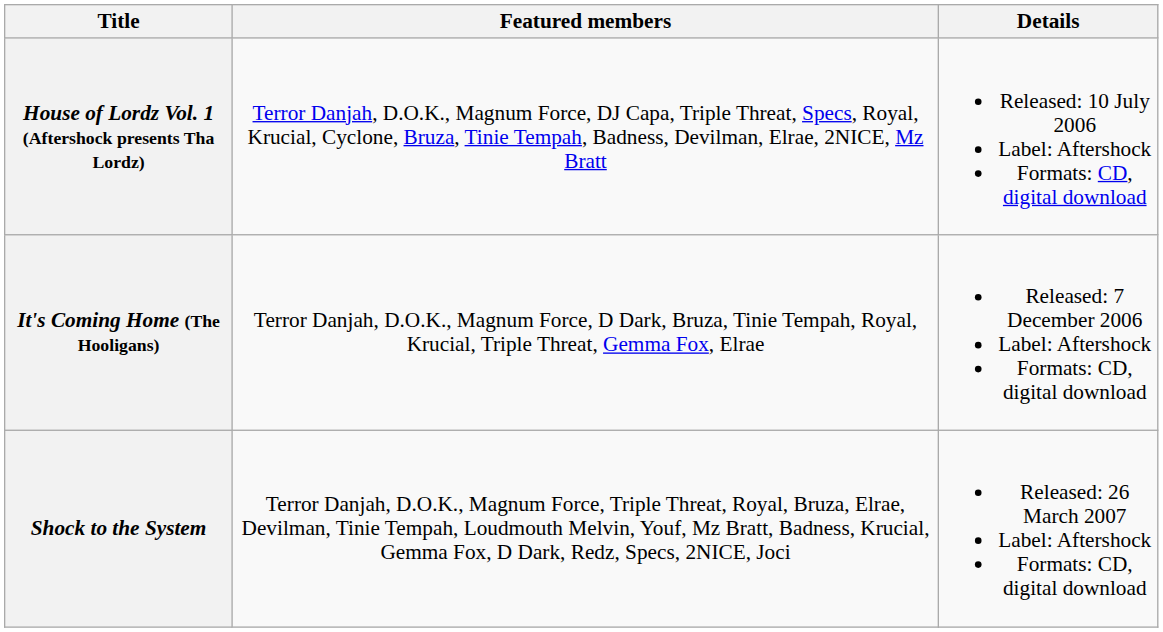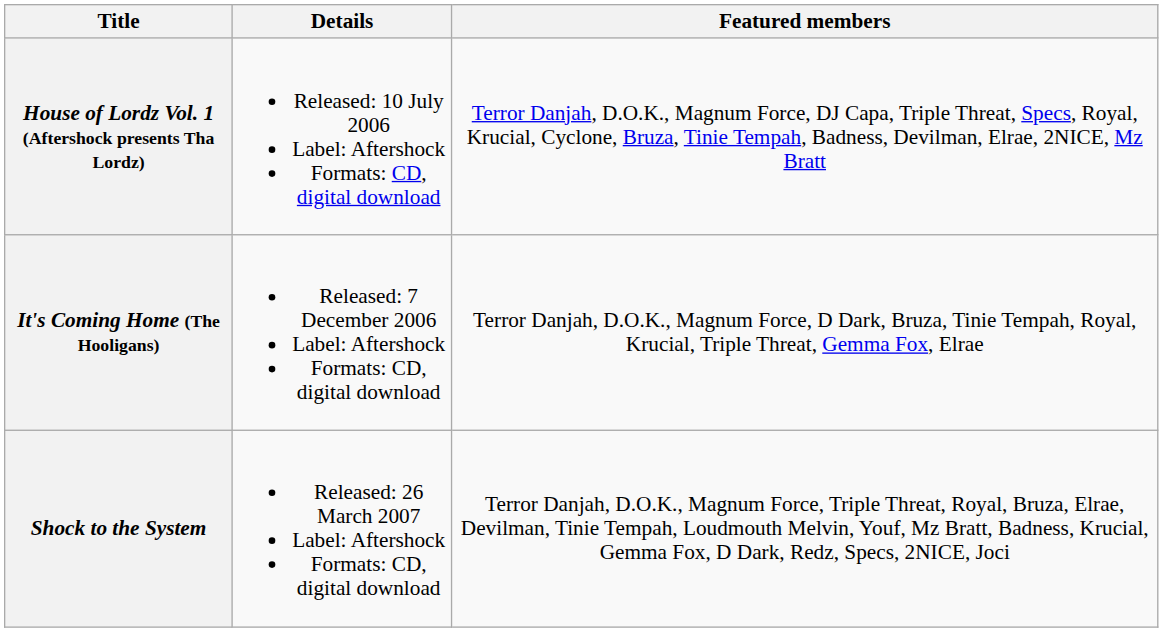columns swapped: Details <-> Featured members
